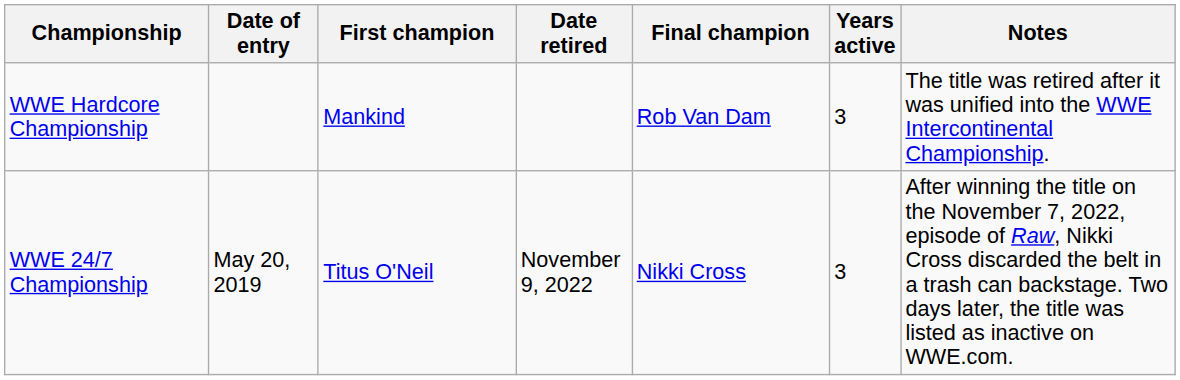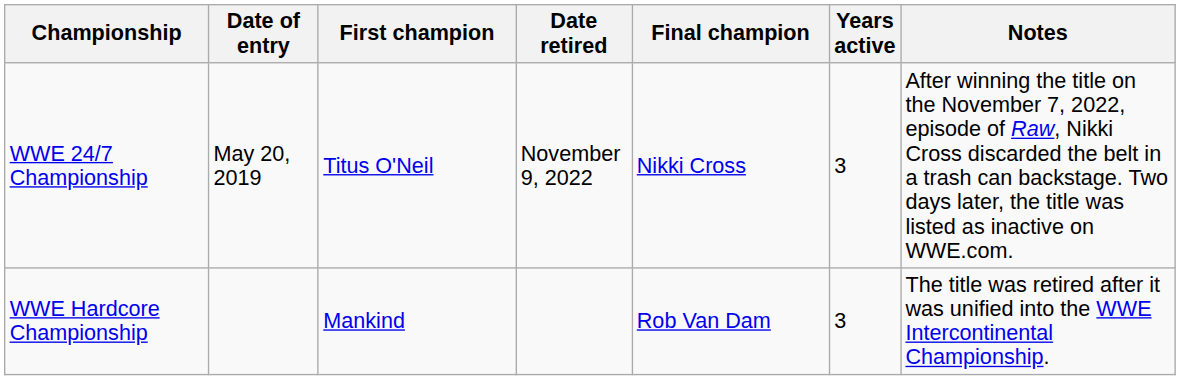rows swapped: WWE Hardcore Championship <-> WWE 24/7 Championship
